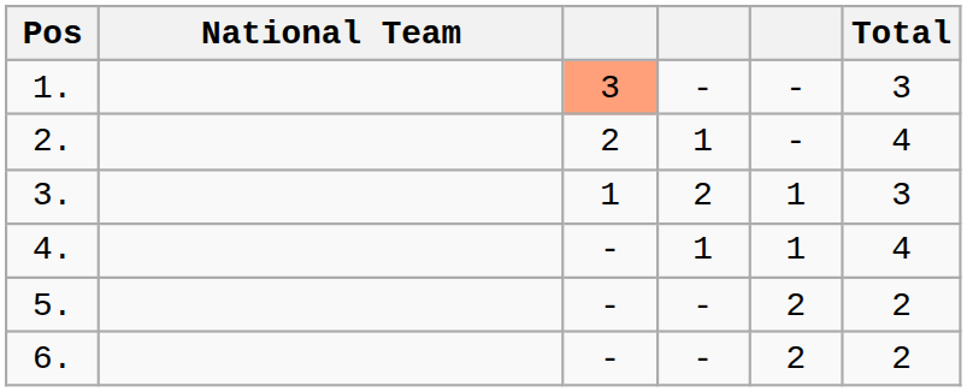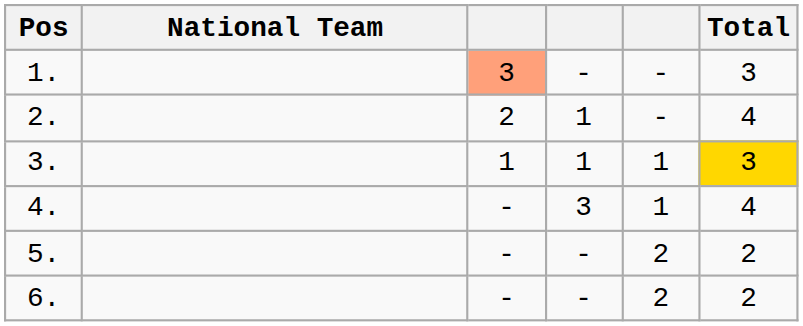3. | column 4: 2 -> 1
3. | Total: no background -> gold background
4. | column 4: 1 -> 3
